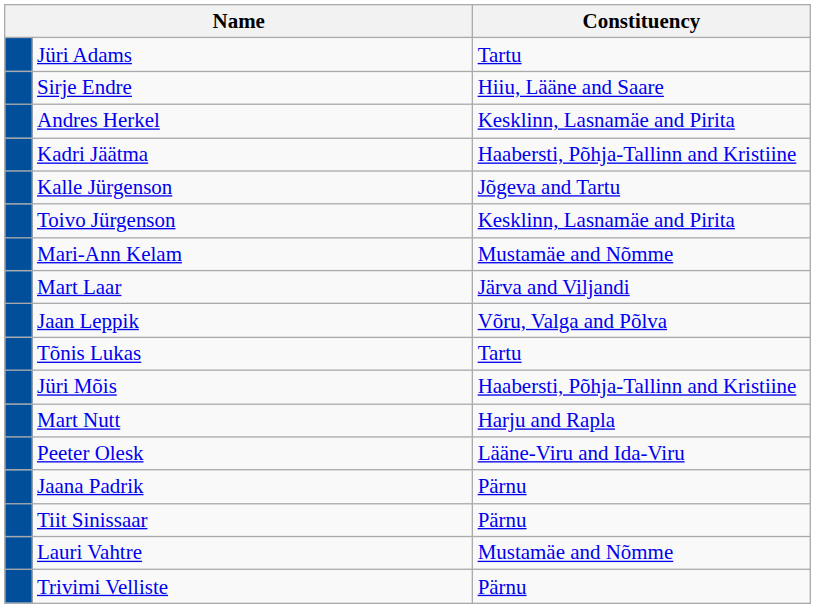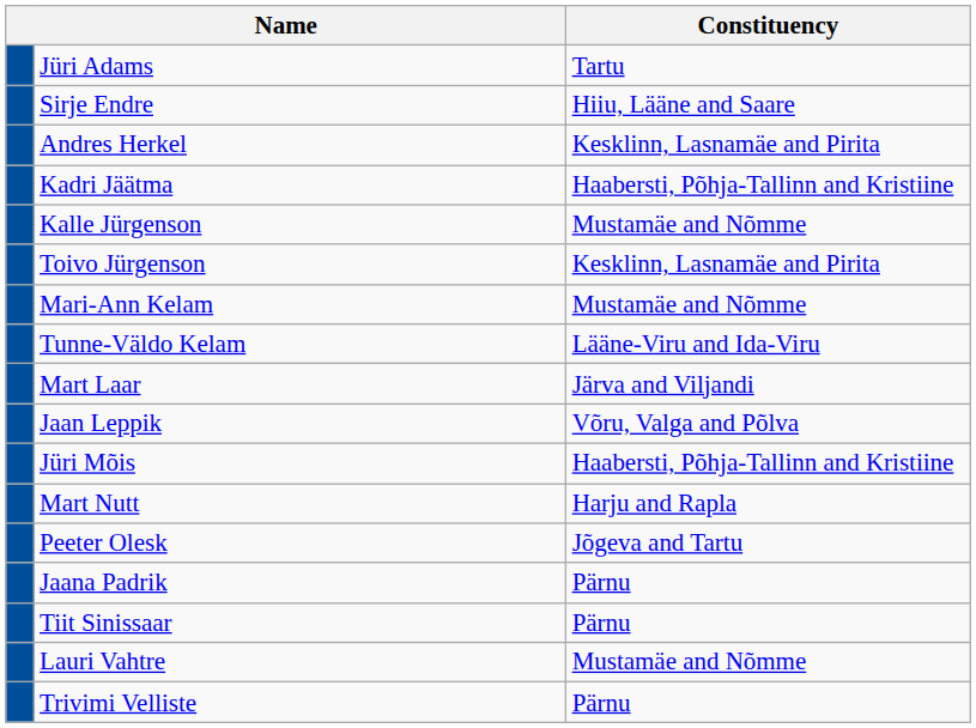Kalle Jürgenson | Constituency: Jõgeva and Tartu -> Mustamäe and Nõmme
+ row: Tunne-Väldo Kelam | Lääne-Viru and Ida-Viru
- row: Tõnis Lukas | Tartu
Peeter Olesk | Constituency: Lääne-Viru and Ida-Viru -> Jõgeva and Tartu
